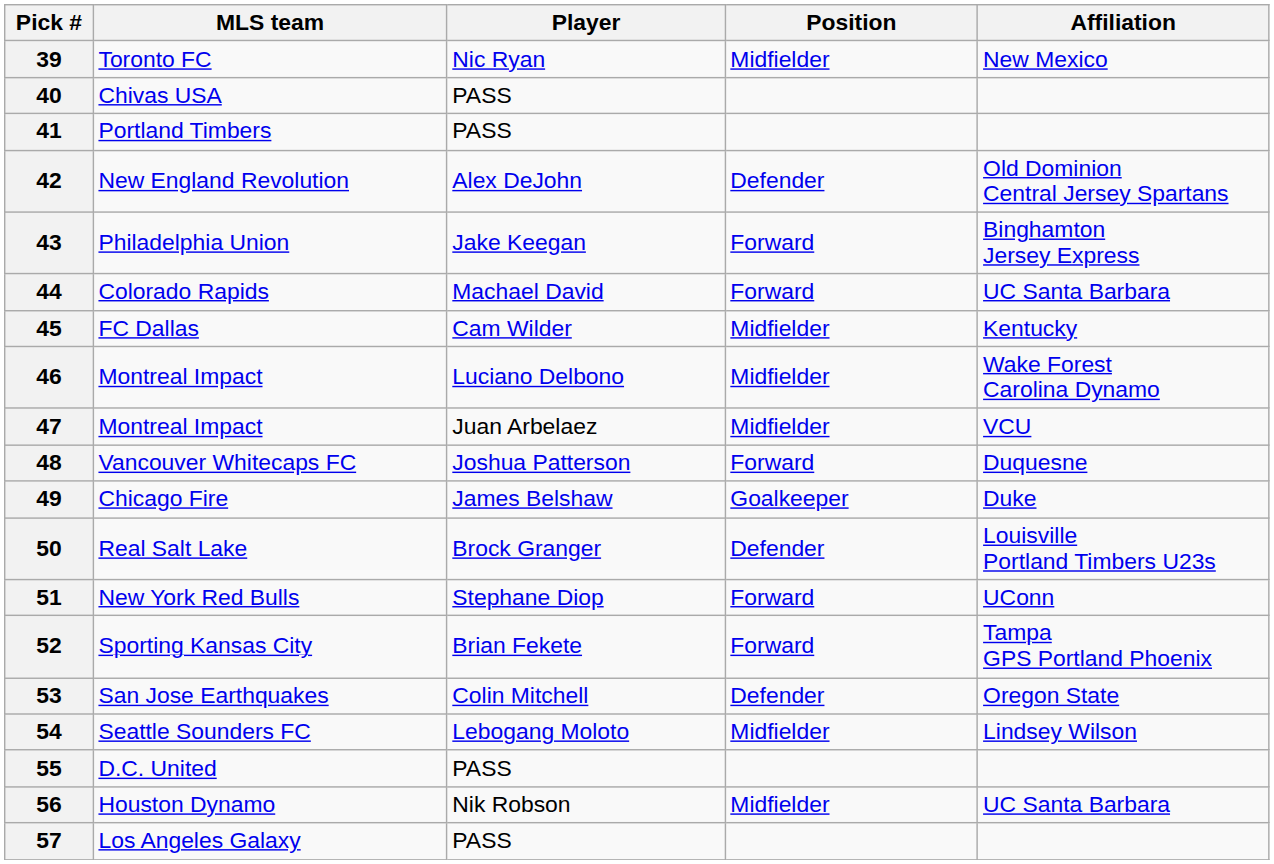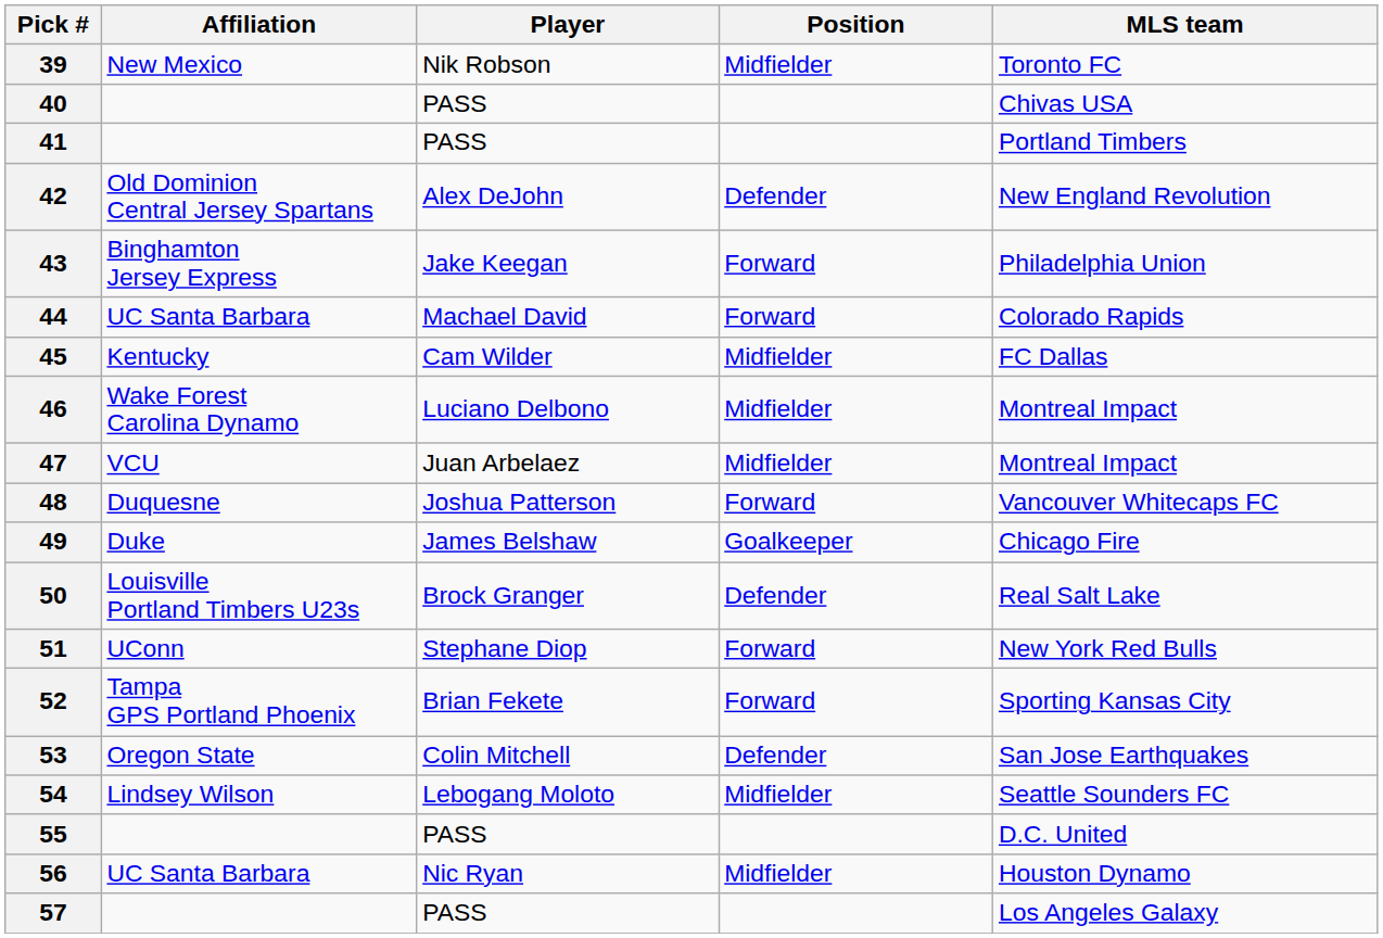columns swapped: MLS team <-> Affiliation
39 | Player: Nic Ryan -> Nik Robson
56 | Player: Nik Robson -> Nic Ryan
